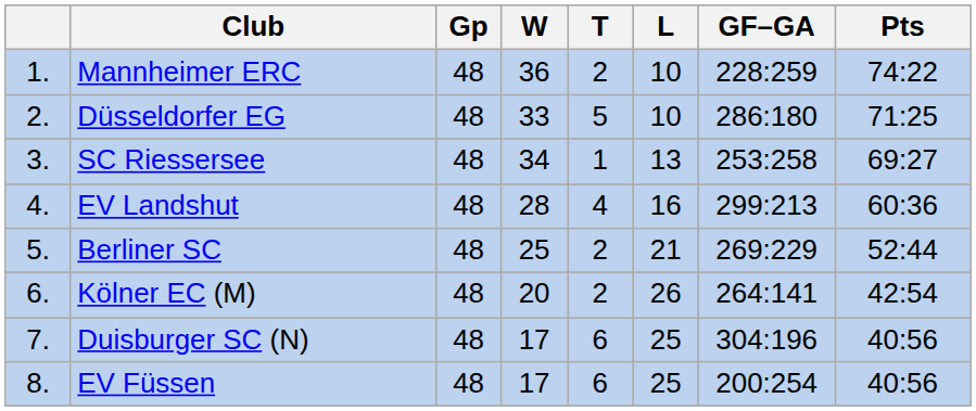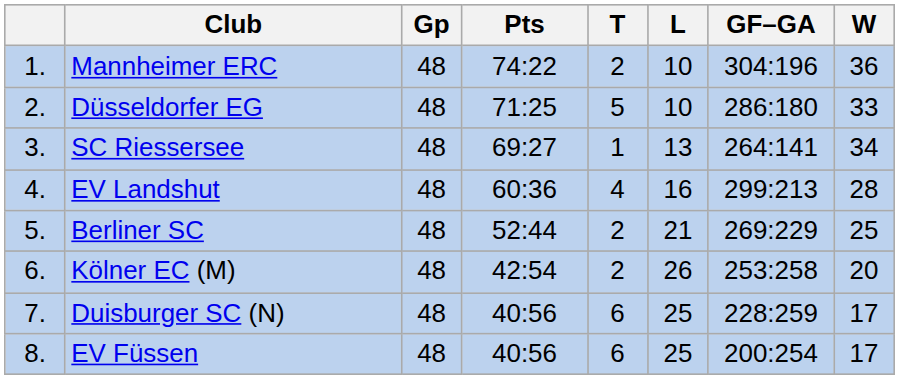columns swapped: W <-> Pts
Mannheimer ERC | GF–GA: 228:259 -> 304:196
SC Riessersee | GF–GA: 253:258 -> 264:141
Kölner EC (M) | GF–GA: 264:141 -> 253:258
Duisburger SC (N) | GF–GA: 304:196 -> 228:259
